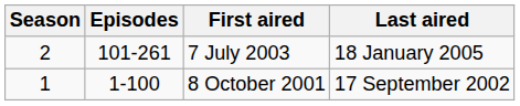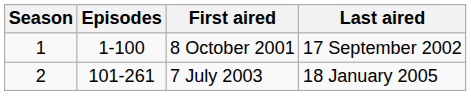rows swapped: 8 October 2001 <-> 7 July 2003
